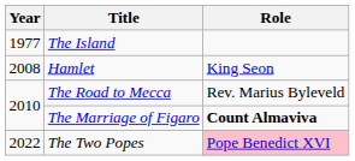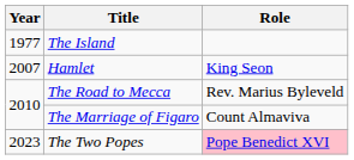Hamlet | Year: 2008 -> 2007
The Marriage of Figaro | Role: bold -> normal
The Two Popes | Year: 2022 -> 2023
